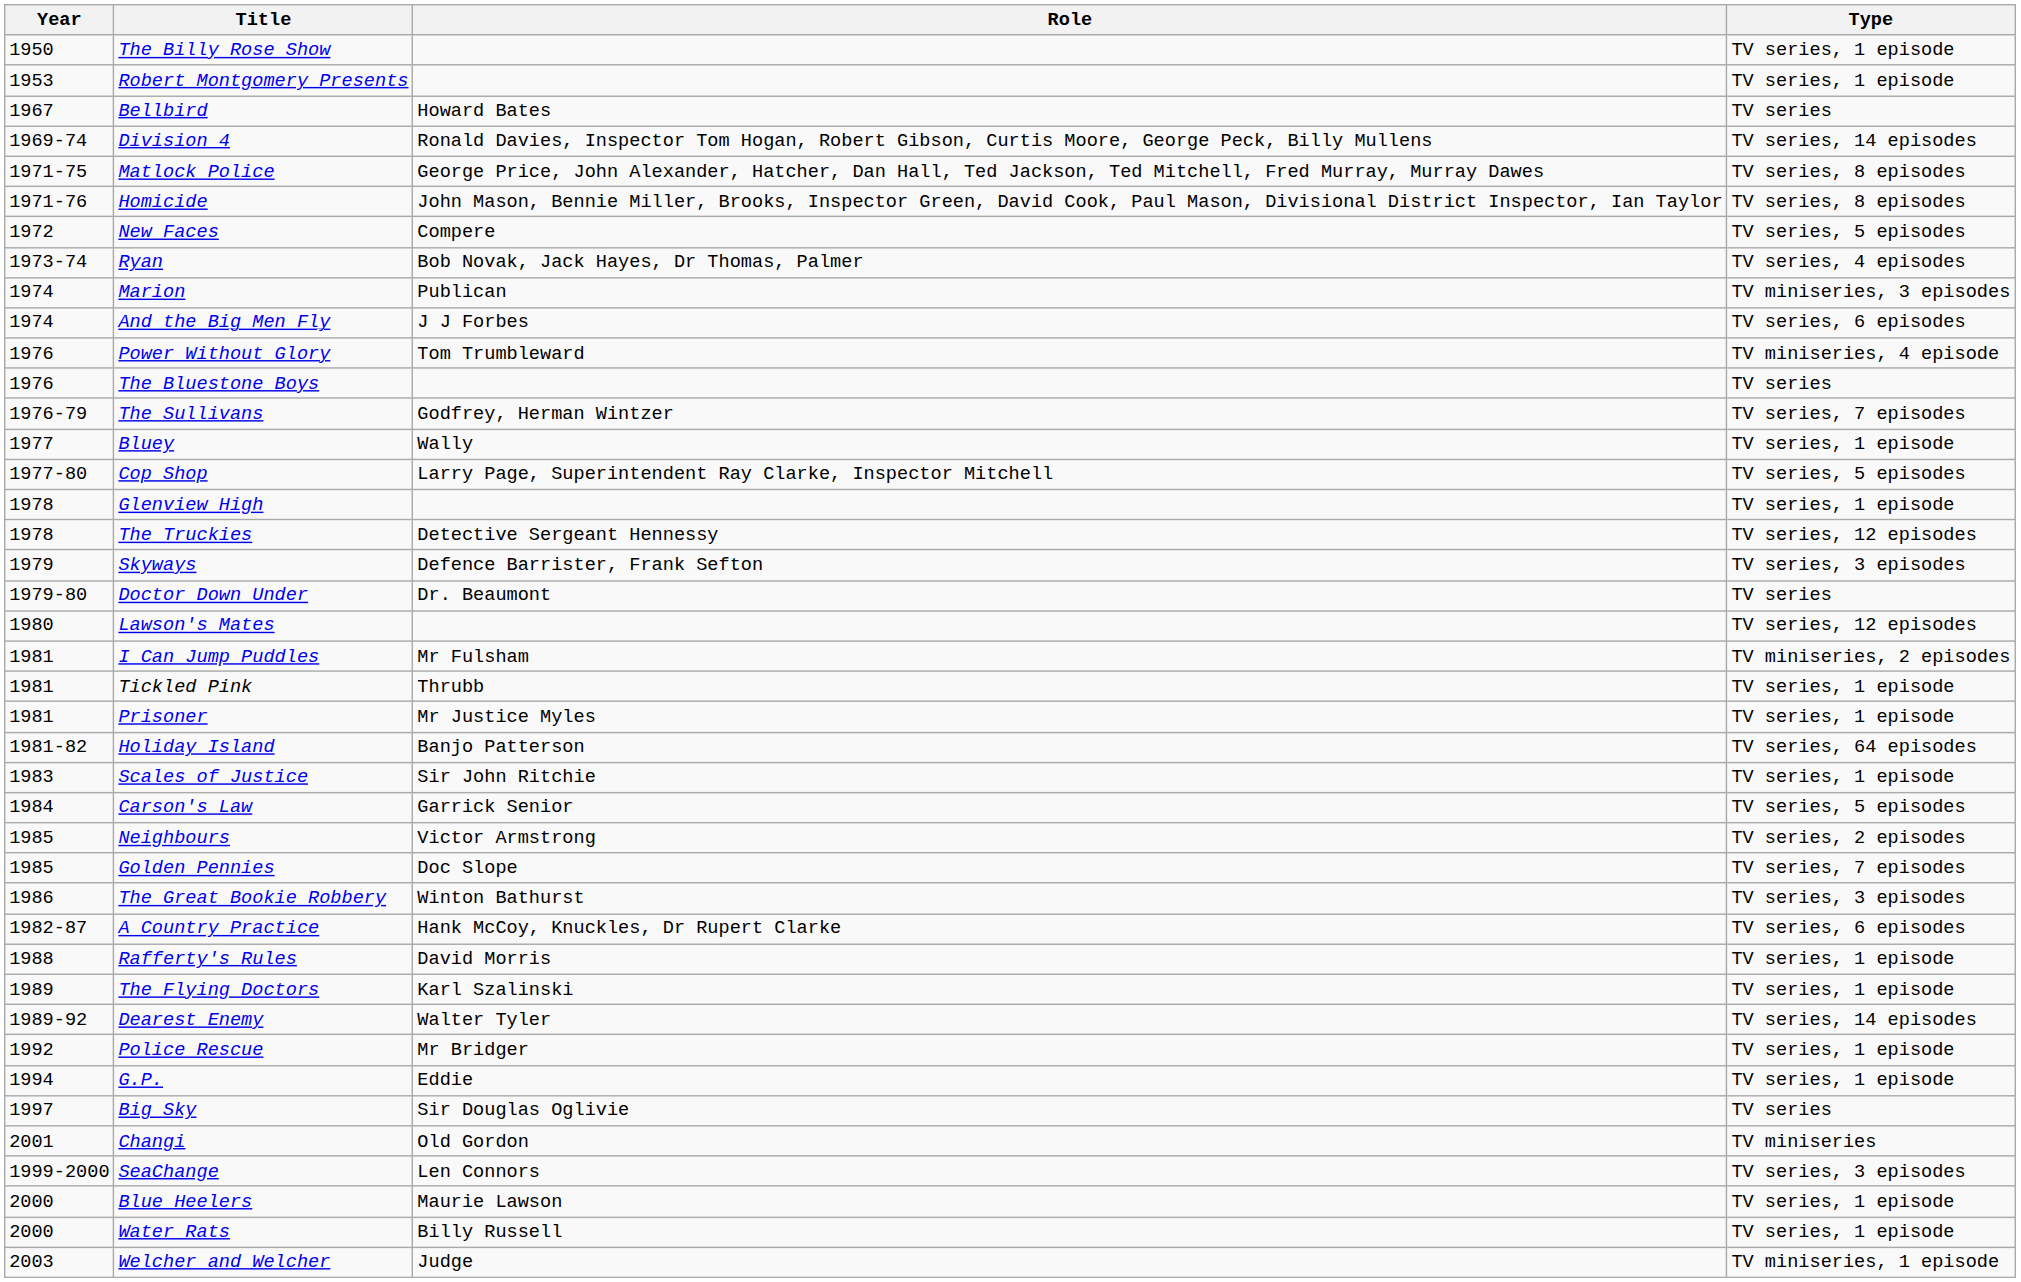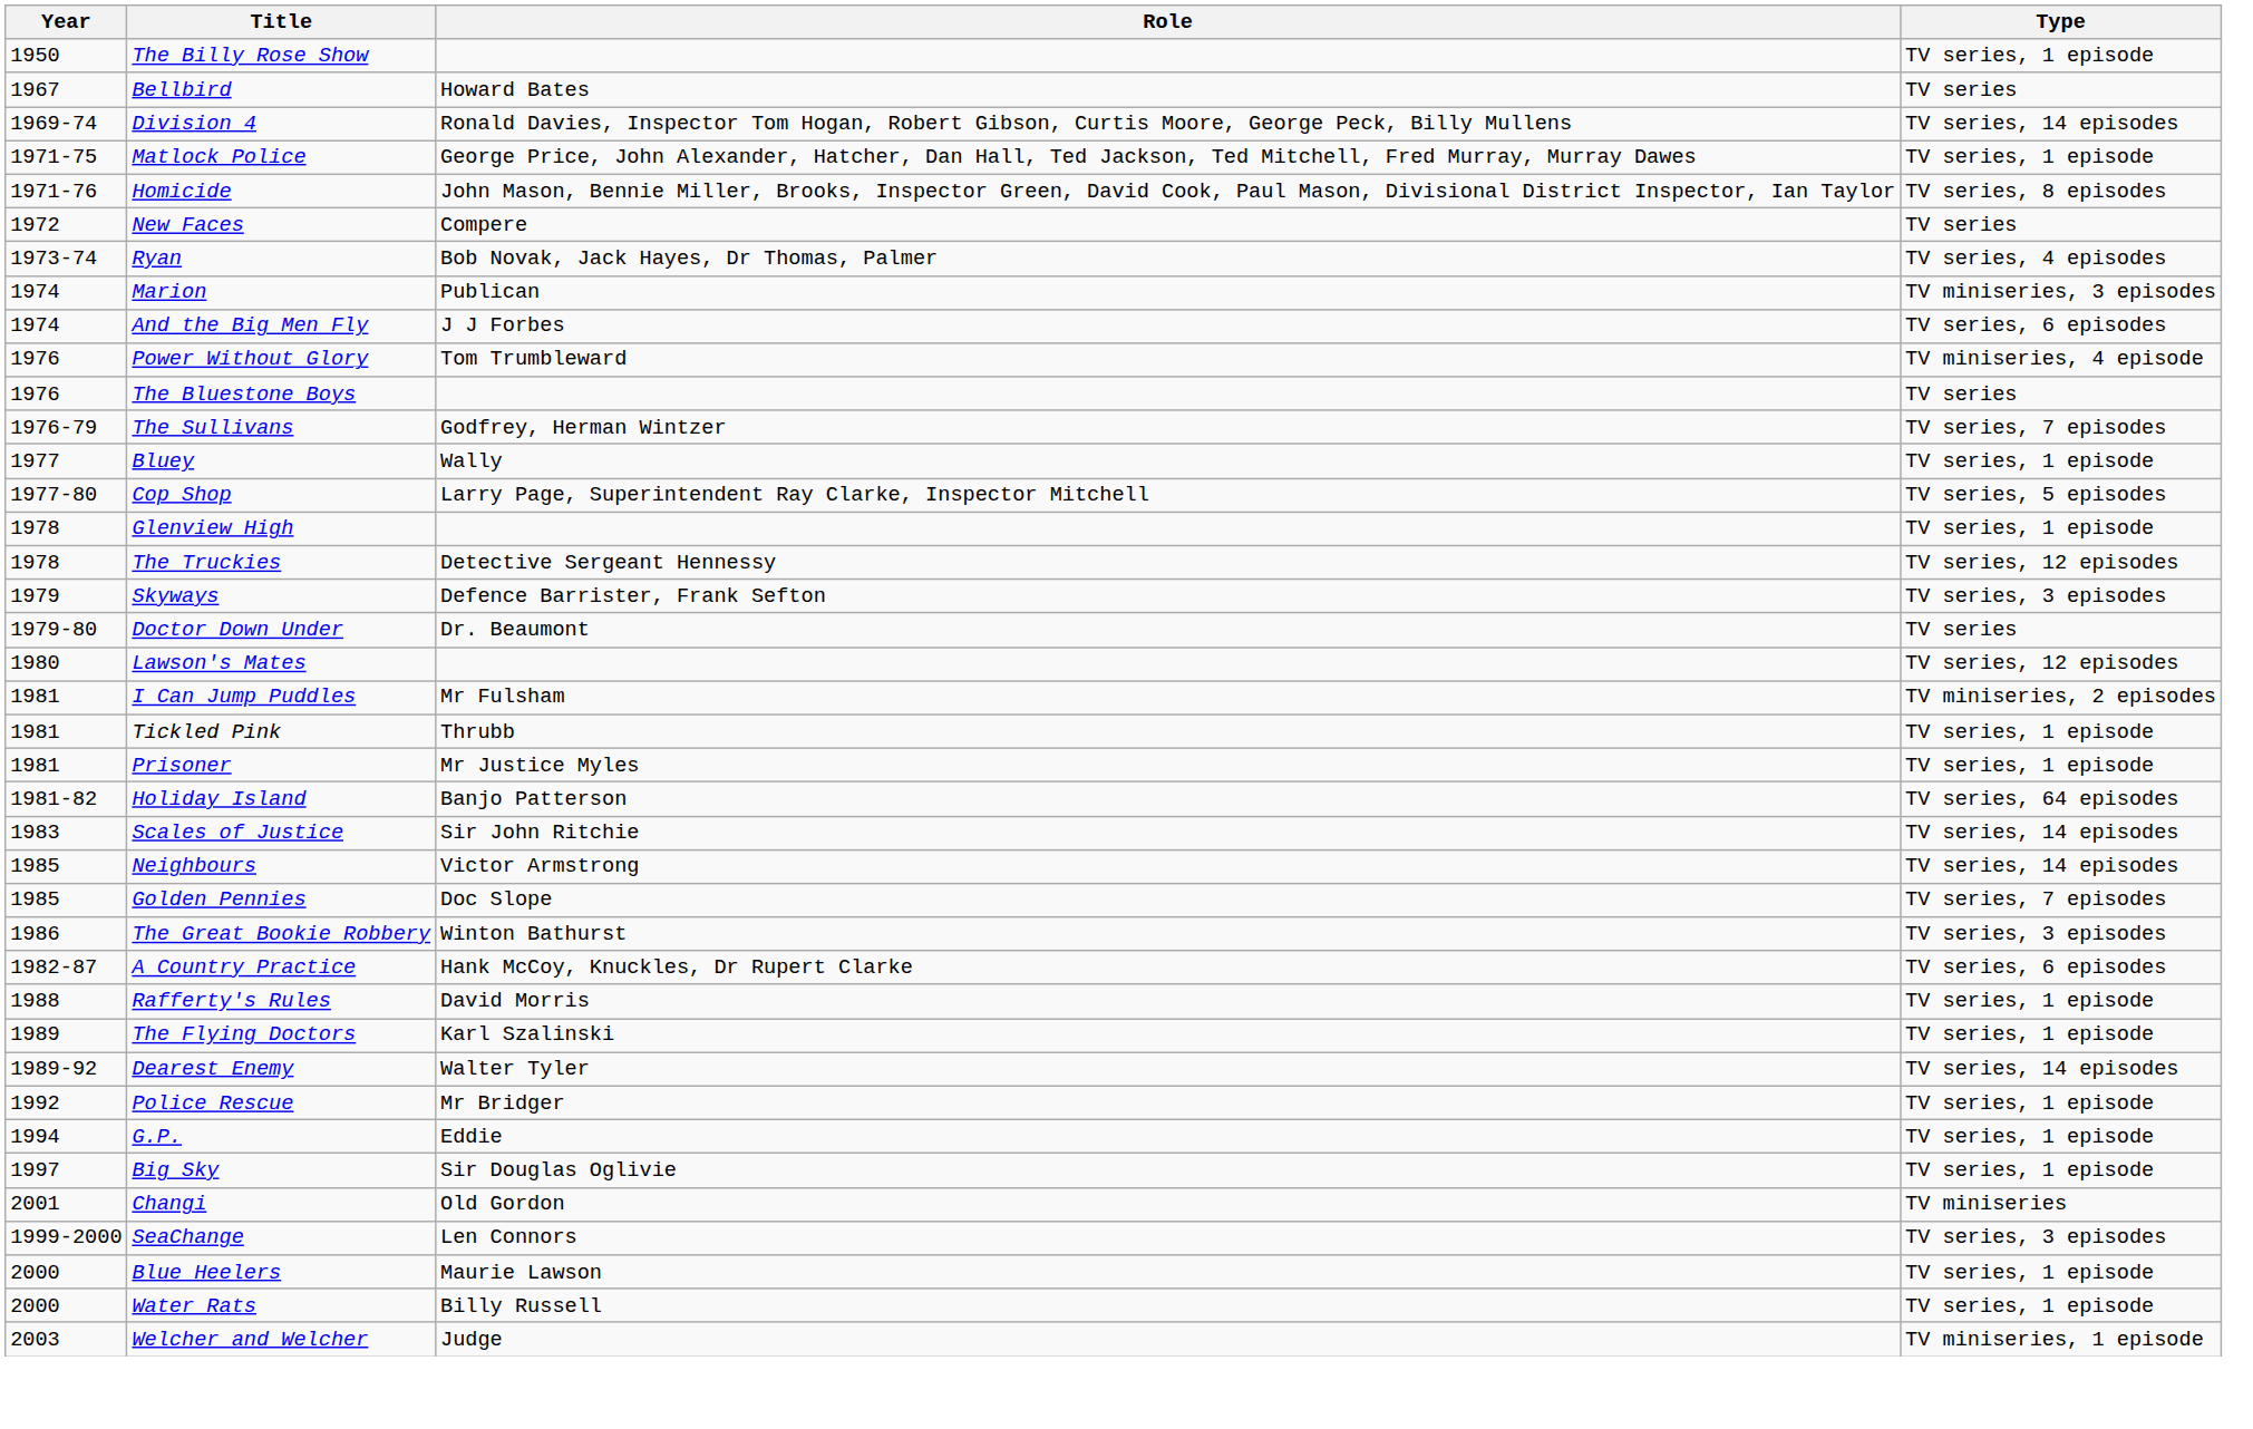- row: 1953 | Robert Montgomery Presents | TV series, 1 episode
Matlock Police | Type: TV series, 8 episodes -> TV series, 1 episode
New Faces | Type: TV series, 5 episodes -> TV series
Scales of Justice | Type: TV series, 1 episode -> TV series, 14 episodes
- row: 1984 | Carson's Law | Garrick Senior | TV series, 5 episodes
Neighbours | Type: TV series, 2 episodes -> TV series, 14 episodes
Big Sky | Type: TV series -> TV series, 1 episode
